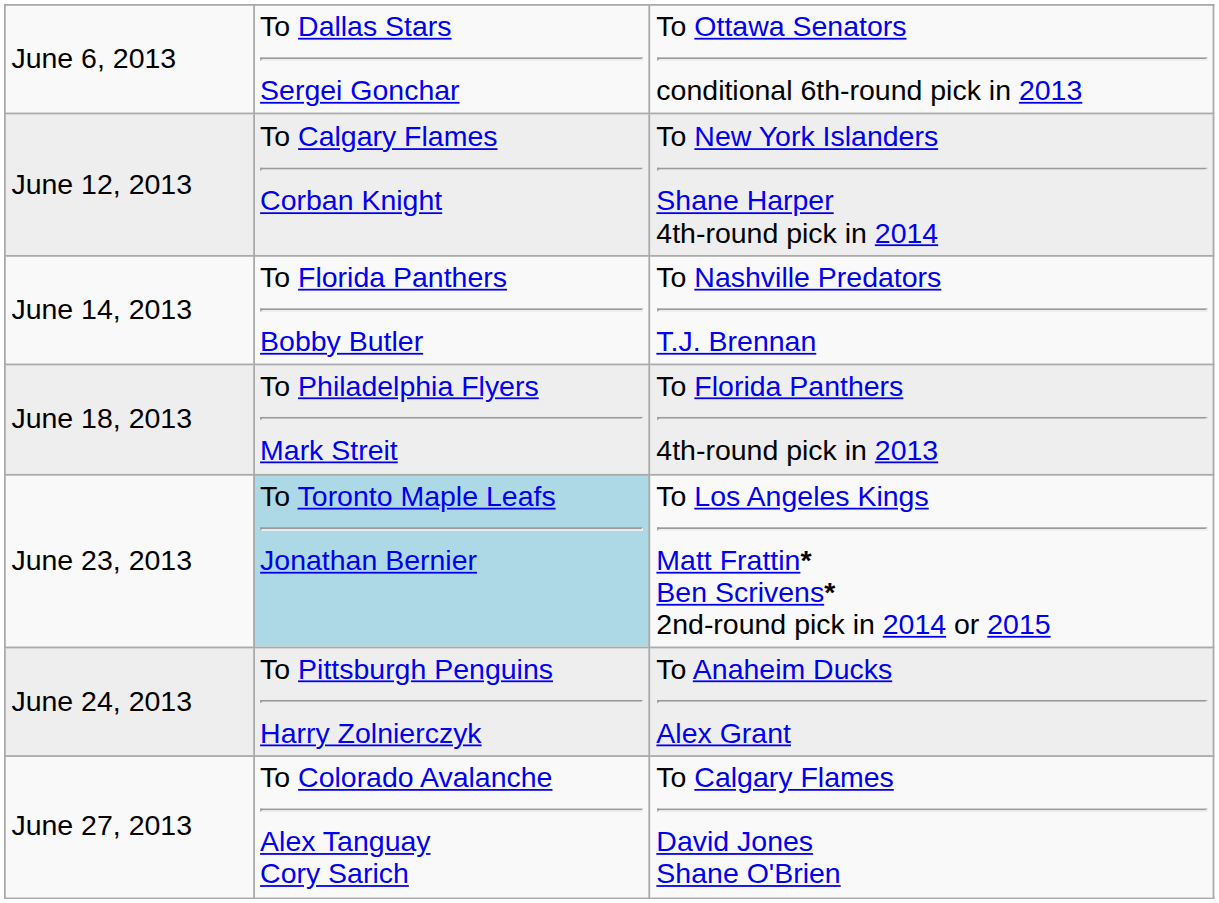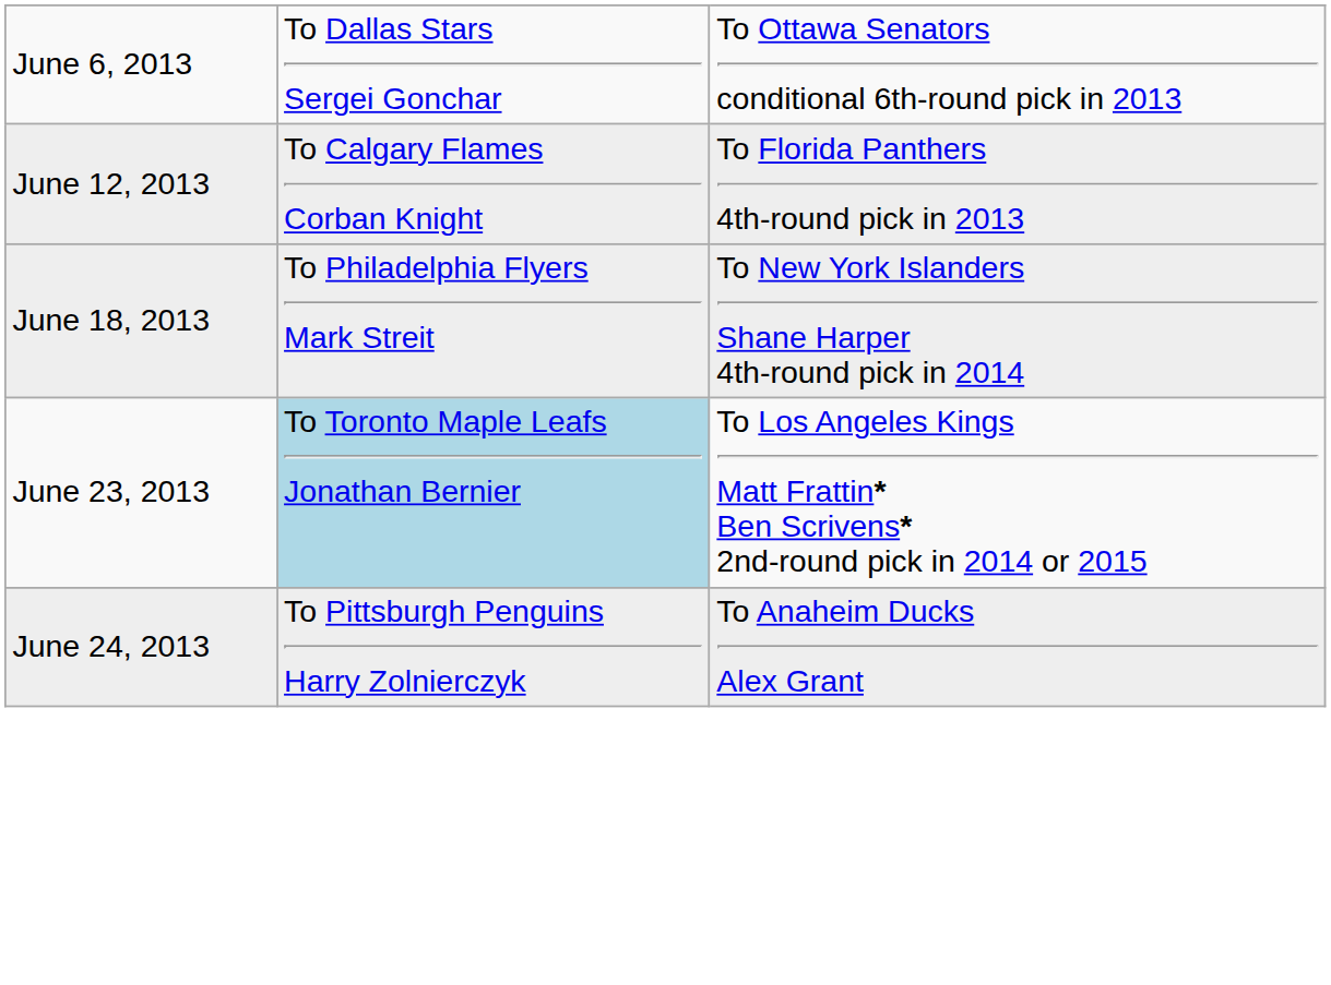June 12, 2013 | column 3: To New York Islanders Shane Harper 4th-round pick in 2014 -> To Florida Panthers 4th-round pick in 2013
- row: June 14, 2013 | To Florida Panthers Bobby Butler | To Nashville Predators T.J. Brennan
June 18, 2013 | column 3: To Florida Panthers 4th-round pick in 2013 -> To New York Islanders Shane Harper 4th-round pick in 2014
- row: June 27, 2013 | To Colorado Avalanche Alex Tanguay Cory Sarich | To Calgary Flames David Jones Shane O'Brien
